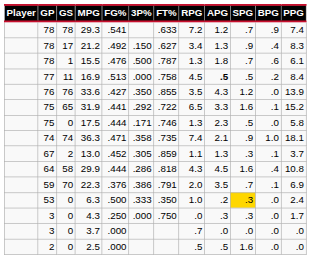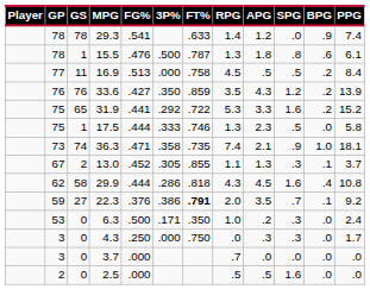29.3 | RPG: 7.2 -> 1.4
29.3 | SPG: .7 -> .0
- row: 78 | 17 | 21.2 | .492 | .150 | .627 | 3.4 | 1.3 | .9 | .4 | 8.3
15.5 | SPG: .7 -> .8
16.9 | APG: bold -> normal
33.6 | FT%: .855 -> .859
33.6 | BPG: .0 -> .2
31.9 | RPG: 6.5 -> 5.3
31.9 | BPG: .1 -> .2
17.5 | GS: 0 -> 1
17.5 | 3P%: .171 -> .333
36.3 | GP: 74 -> 73
13.0 | FT%: .859 -> .855
29.9 | GP: 64 -> 62
22.3 | GS: 70 -> 27
22.3 | FT%: normal -> bold
22.3 | PPG: 6.9 -> 9.2
6.3 | 3P%: .333 -> .171
6.3 | SPG: gold background -> no background
